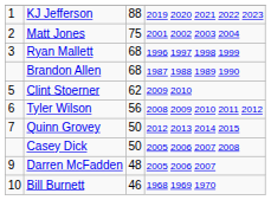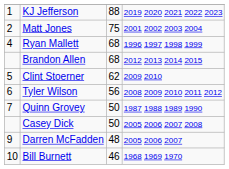Ryan Mallett | column 1: 3 -> 4
Brandon Allen | column 4: 1987 1988 1989 1990 -> 2012 2013 2014 2015
Quinn Grovey | column 4: 2012 2013 2014 2015 -> 1987 1988 1989 1990
